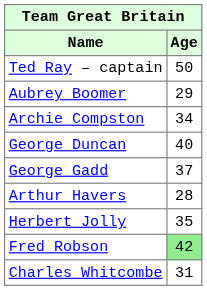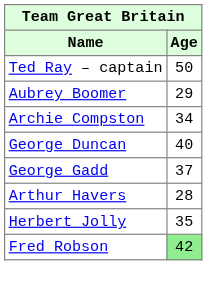- row: Charles Whitcombe | 31
